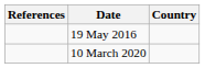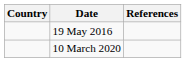columns swapped: Country <-> References
